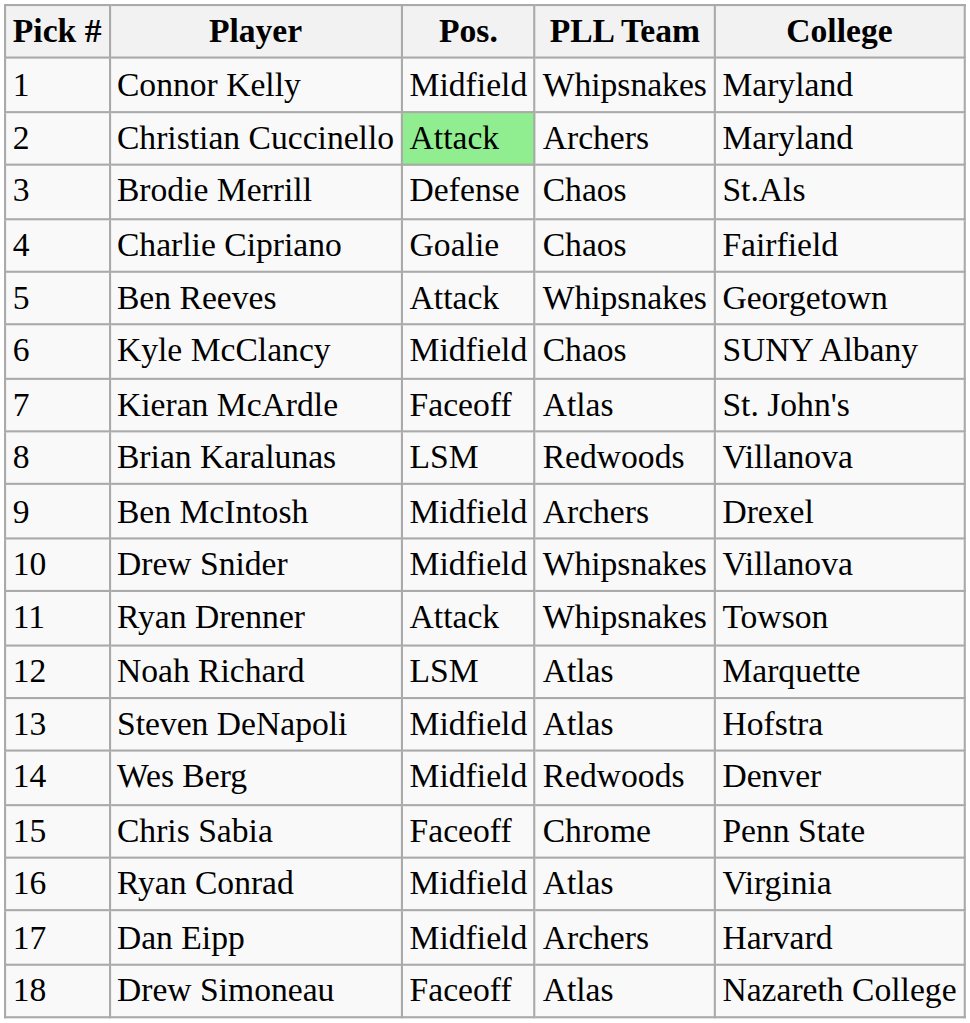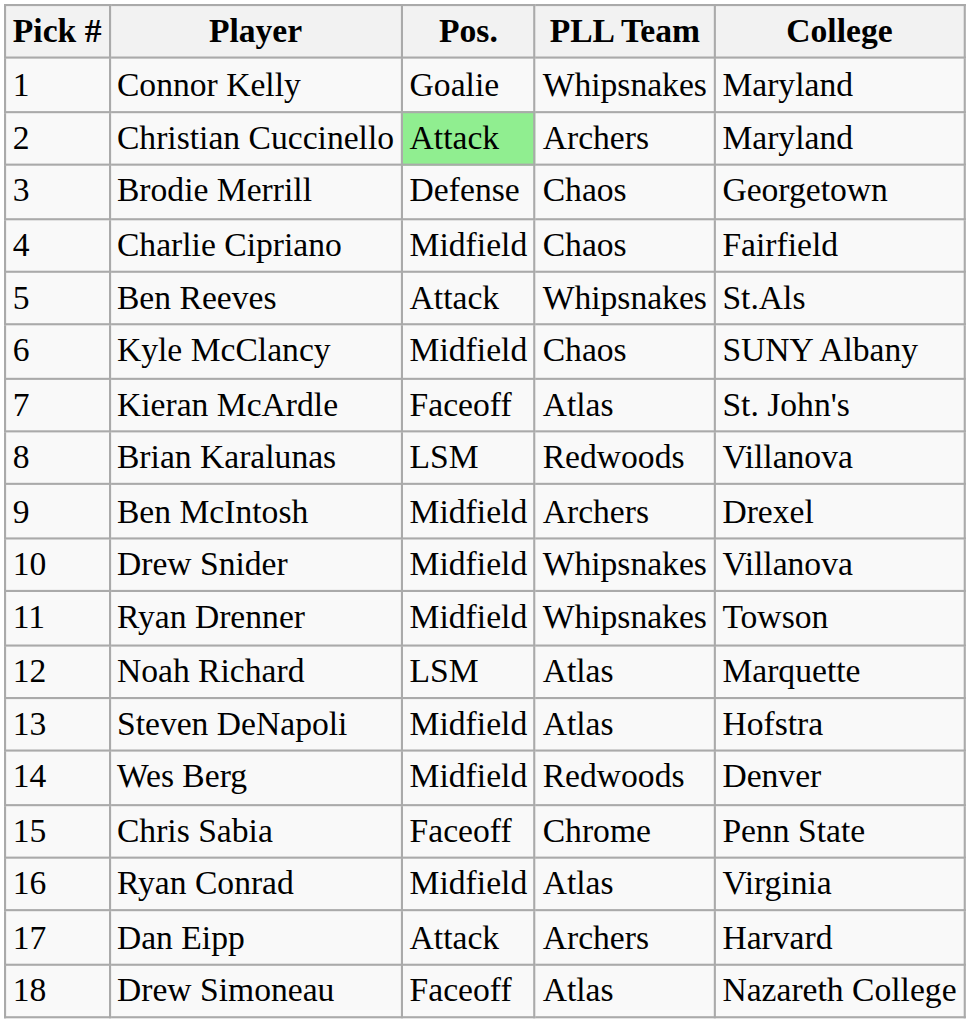Connor Kelly | Pos.: Midfield -> Goalie
Brodie Merrill | College: St.Als -> Georgetown
Charlie Cipriano | Pos.: Goalie -> Midfield
Ben Reeves | College: Georgetown -> St.Als
Ryan Drenner | Pos.: Attack -> Midfield
Dan Eipp | Pos.: Midfield -> Attack
